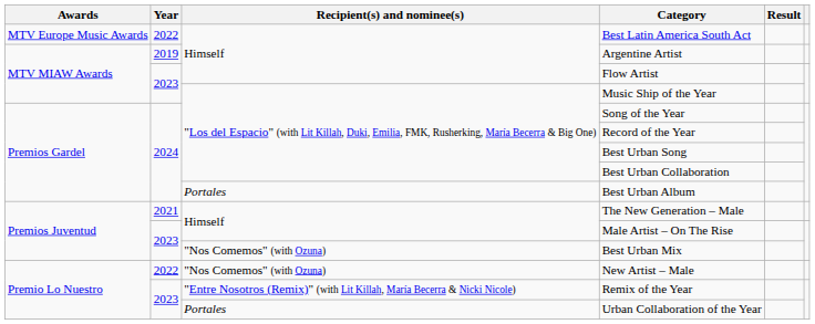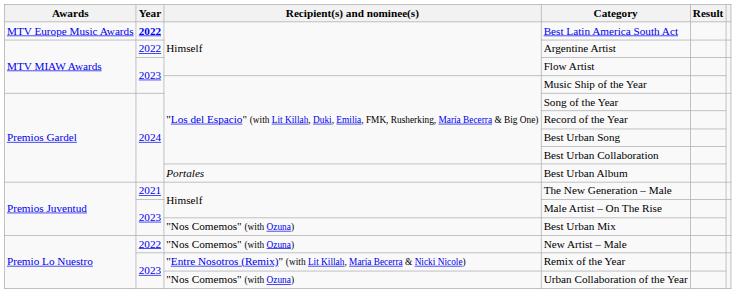Best Latin America South Act | Year: normal -> bold
Argentine Artist | Year: 2019 -> 2022
Urban Collaboration of the Year | Recipient(s) and nominee(s): Portales -> "Nos Comemos" (with Ozuna)
